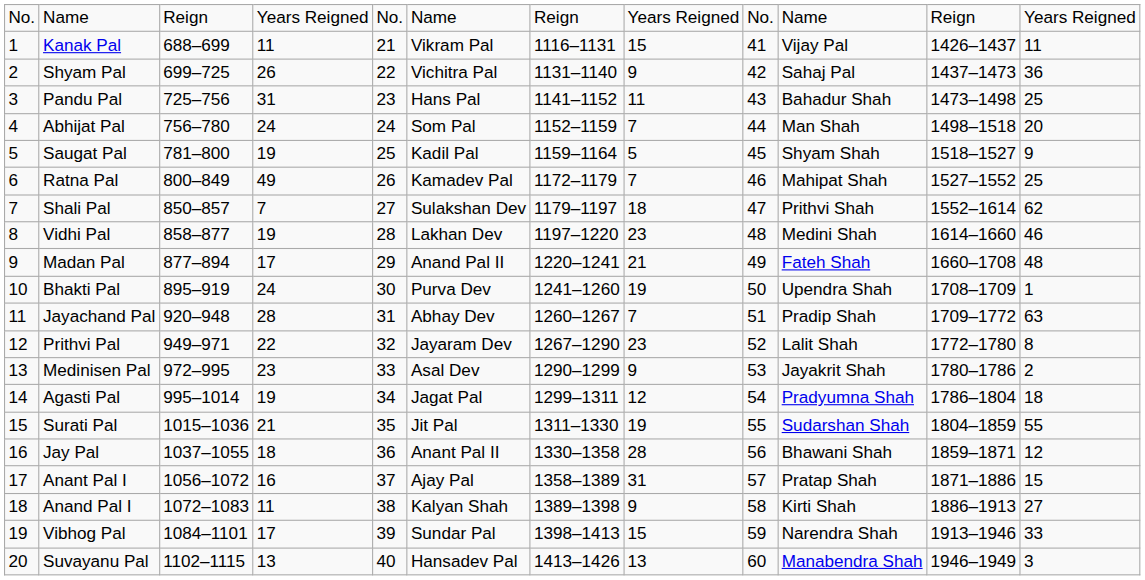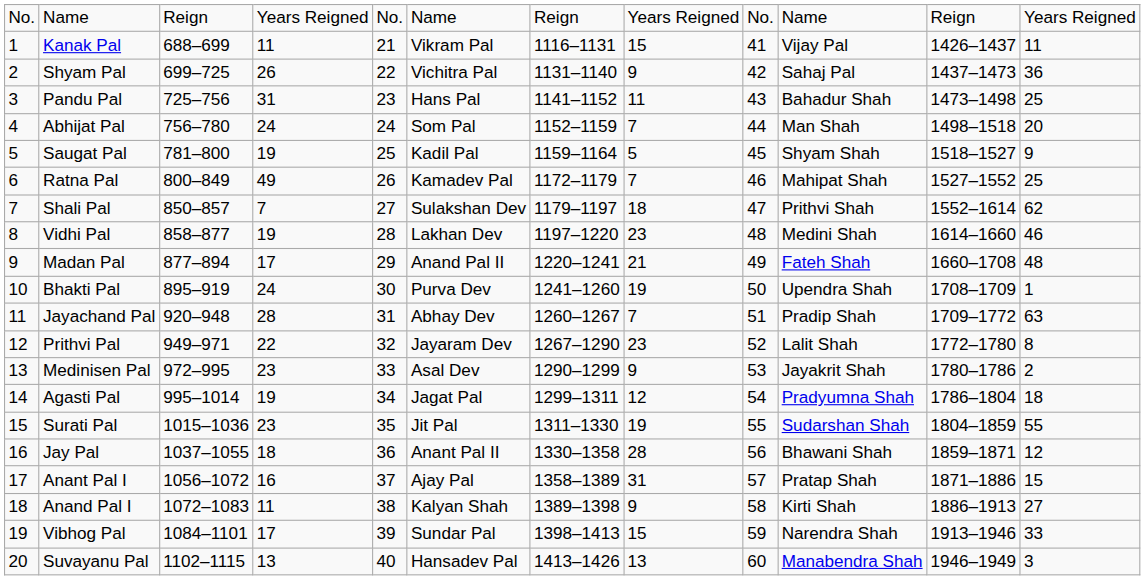Surati Pal | column 4: 21 -> 23
